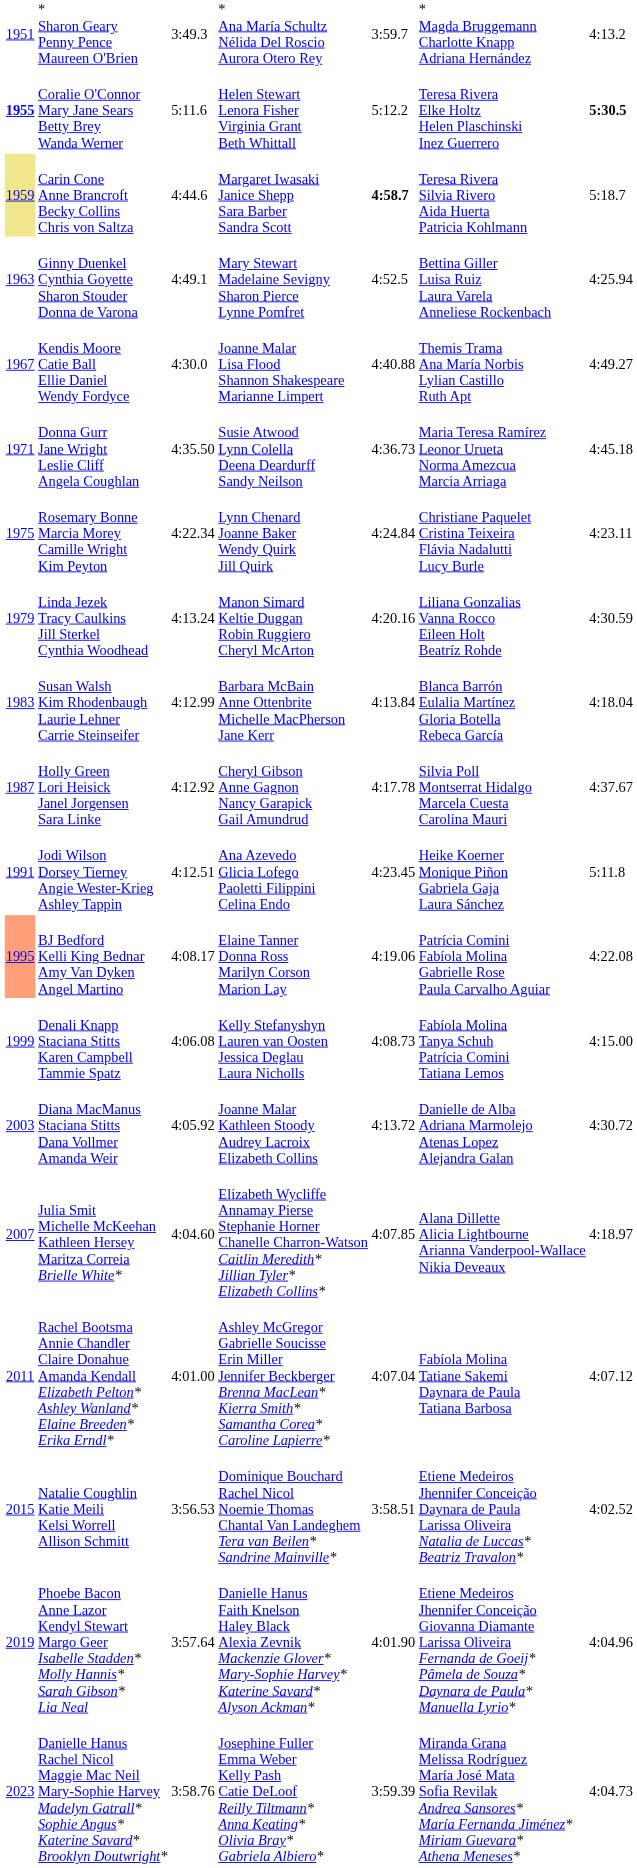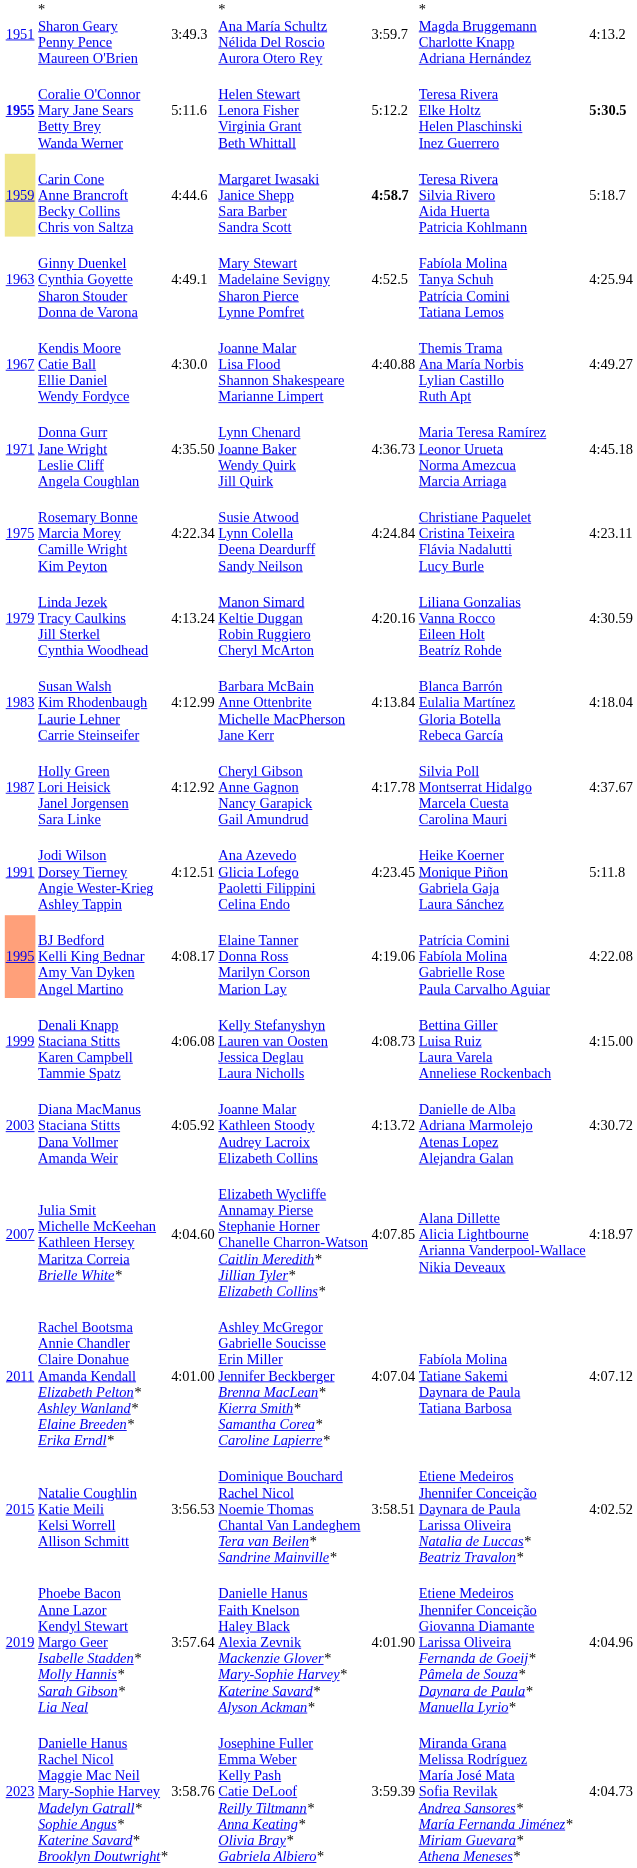Ginny Duenkel Cynthia Goyette Sharon Stouder Donna de Varona | column 6: Bettina Giller Luisa Ruiz Laura Varela Anneliese Rockenbach -> Fabíola Molina Tanya Schuh Patrícia Comini Tatiana Lemos
Donna Gurr Jane Wright Leslie Cliff Angela Coughlan | column 4: Susie Atwood Lynn Colella Deena Deardurff Sandy Neilson -> Lynn Chenard Joanne Baker Wendy Quirk Jill Quirk
Rosemary Bonne Marcia Morey Camille Wright Kim Peyton | column 4: Lynn Chenard Joanne Baker Wendy Quirk Jill Quirk -> Susie Atwood Lynn Colella Deena Deardurff Sandy Neilson
Denali Knapp Staciana Stitts Karen Campbell Tammie Spatz | column 6: Fabíola Molina Tanya Schuh Patrícia Comini Tatiana Lemos -> Bettina Giller Luisa Ruiz Laura Varela Anneliese Rockenbach
